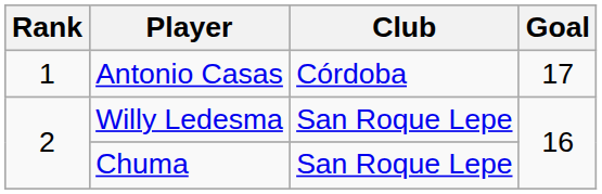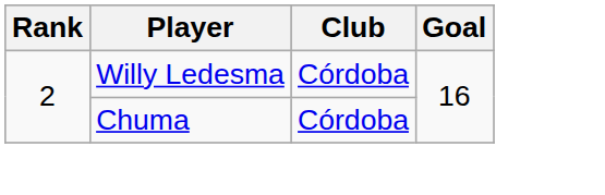- row: 1 | Antonio Casas | Córdoba | 17
Willy Ledesma | Club: San Roque Lepe -> Córdoba
Chuma | Club: San Roque Lepe -> Córdoba
